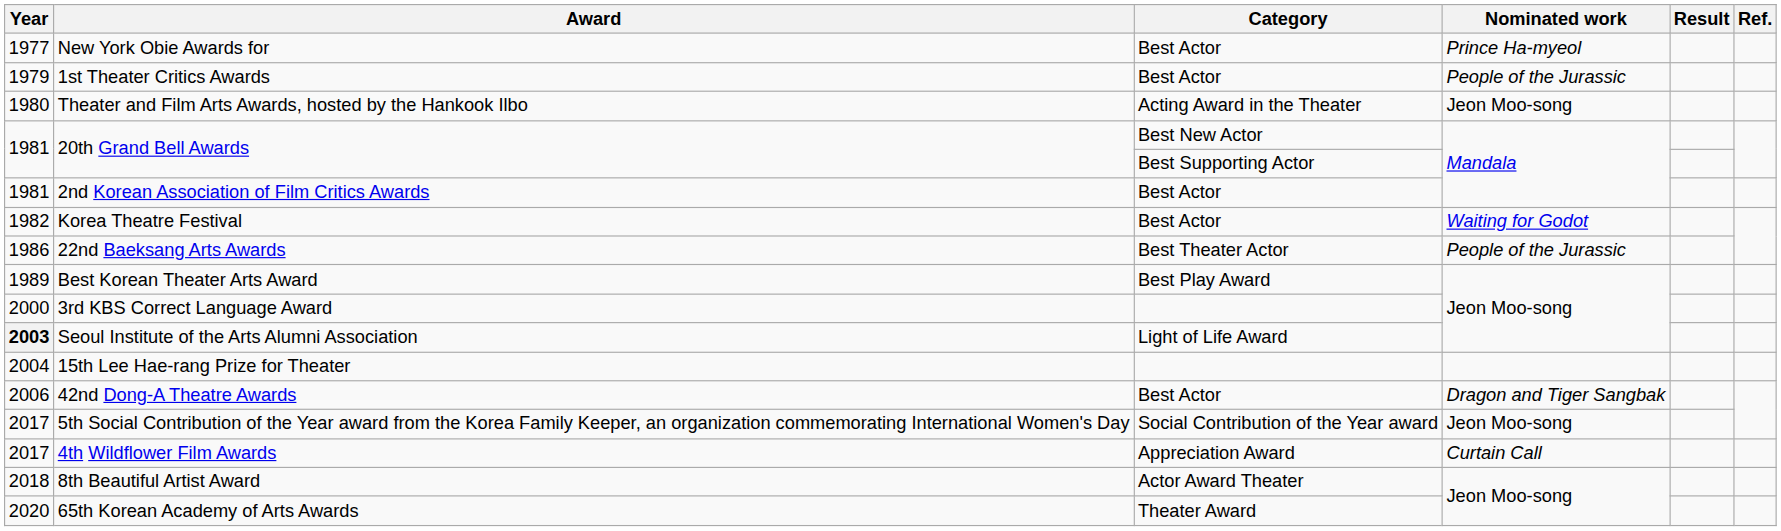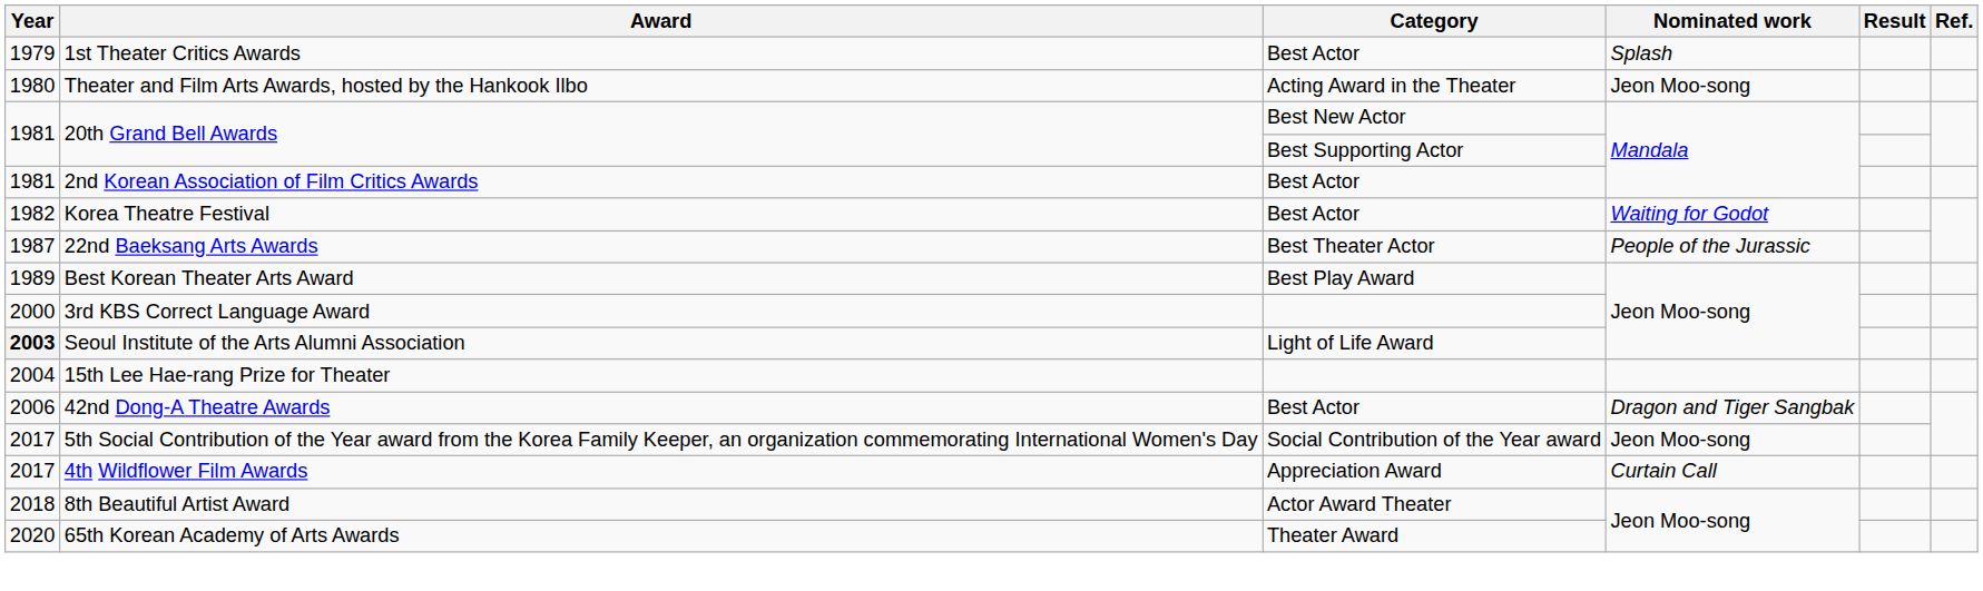- row: 1977 | New York Obie Awards for | Best Actor | Prince Ha-myeol
1st Theater Critics Awards | Nominated work: People of the Jurassic -> Splash
22nd Baeksang Arts Awards | Year: 1986 -> 1987
